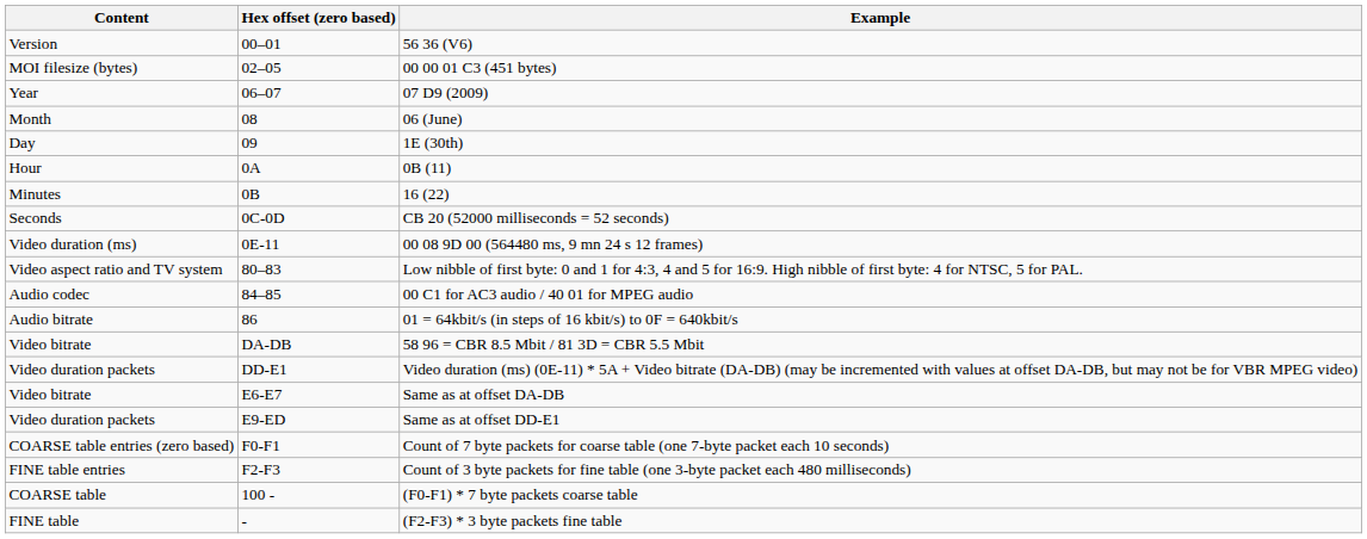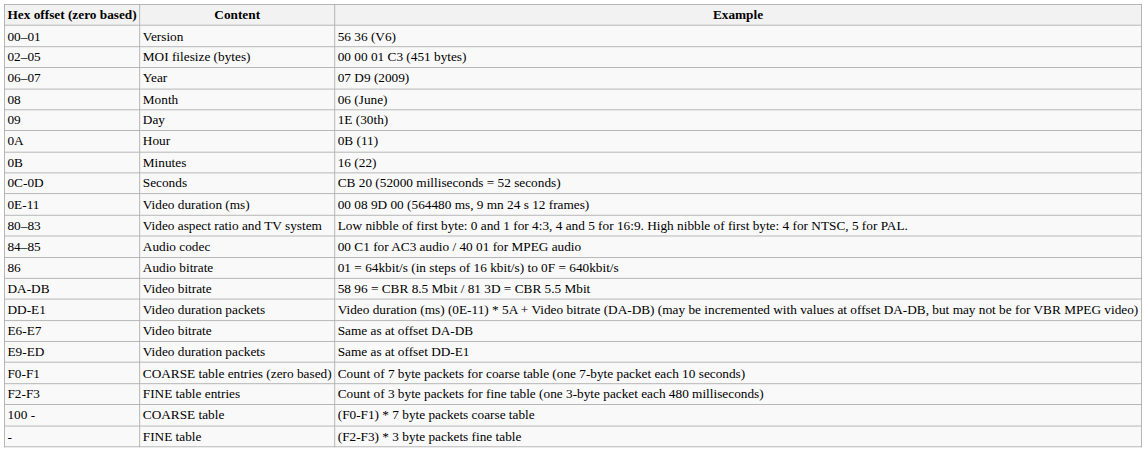columns swapped: Hex offset (zero based) <-> Content
